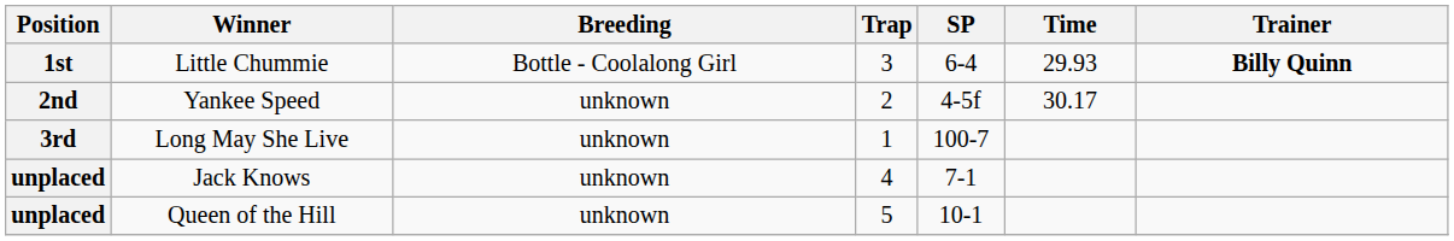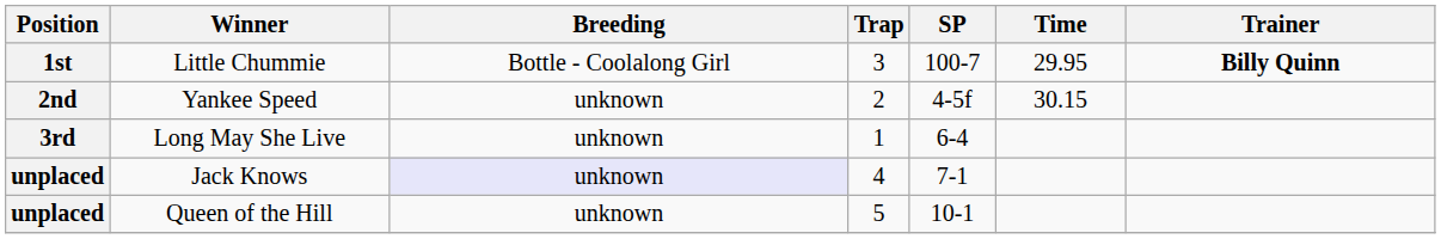Little Chummie | SP: 6-4 -> 100-7
Little Chummie | Time: 29.93 -> 29.95
Yankee Speed | Time: 30.17 -> 30.15
Long May She Live | SP: 100-7 -> 6-4
Jack Knows | Breeding: no background -> lavender background
